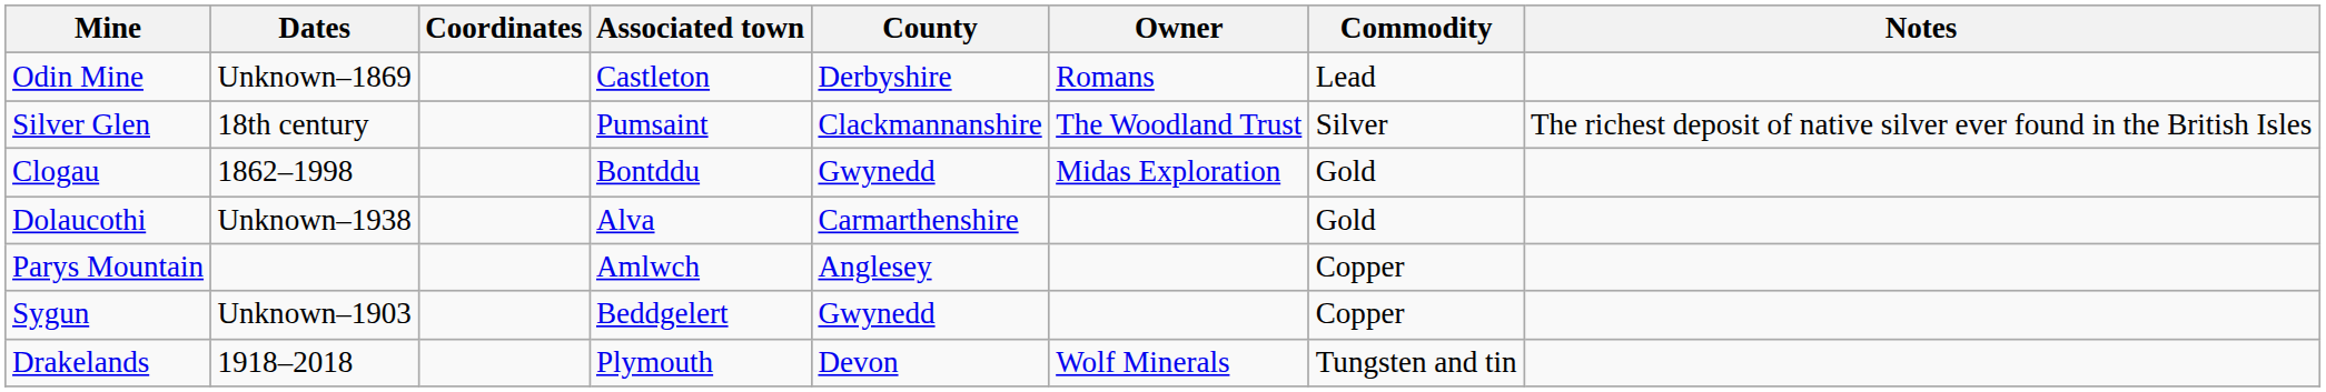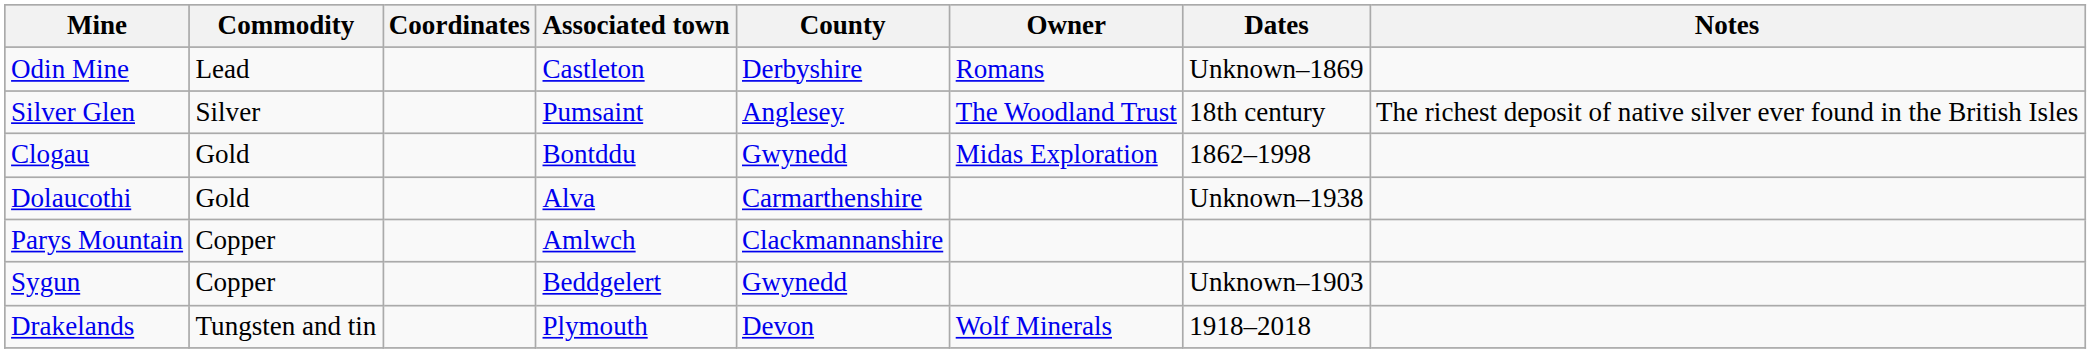columns swapped: Commodity <-> Dates
Silver Glen | County: Clackmannanshire -> Anglesey
Parys Mountain | County: Anglesey -> Clackmannanshire
